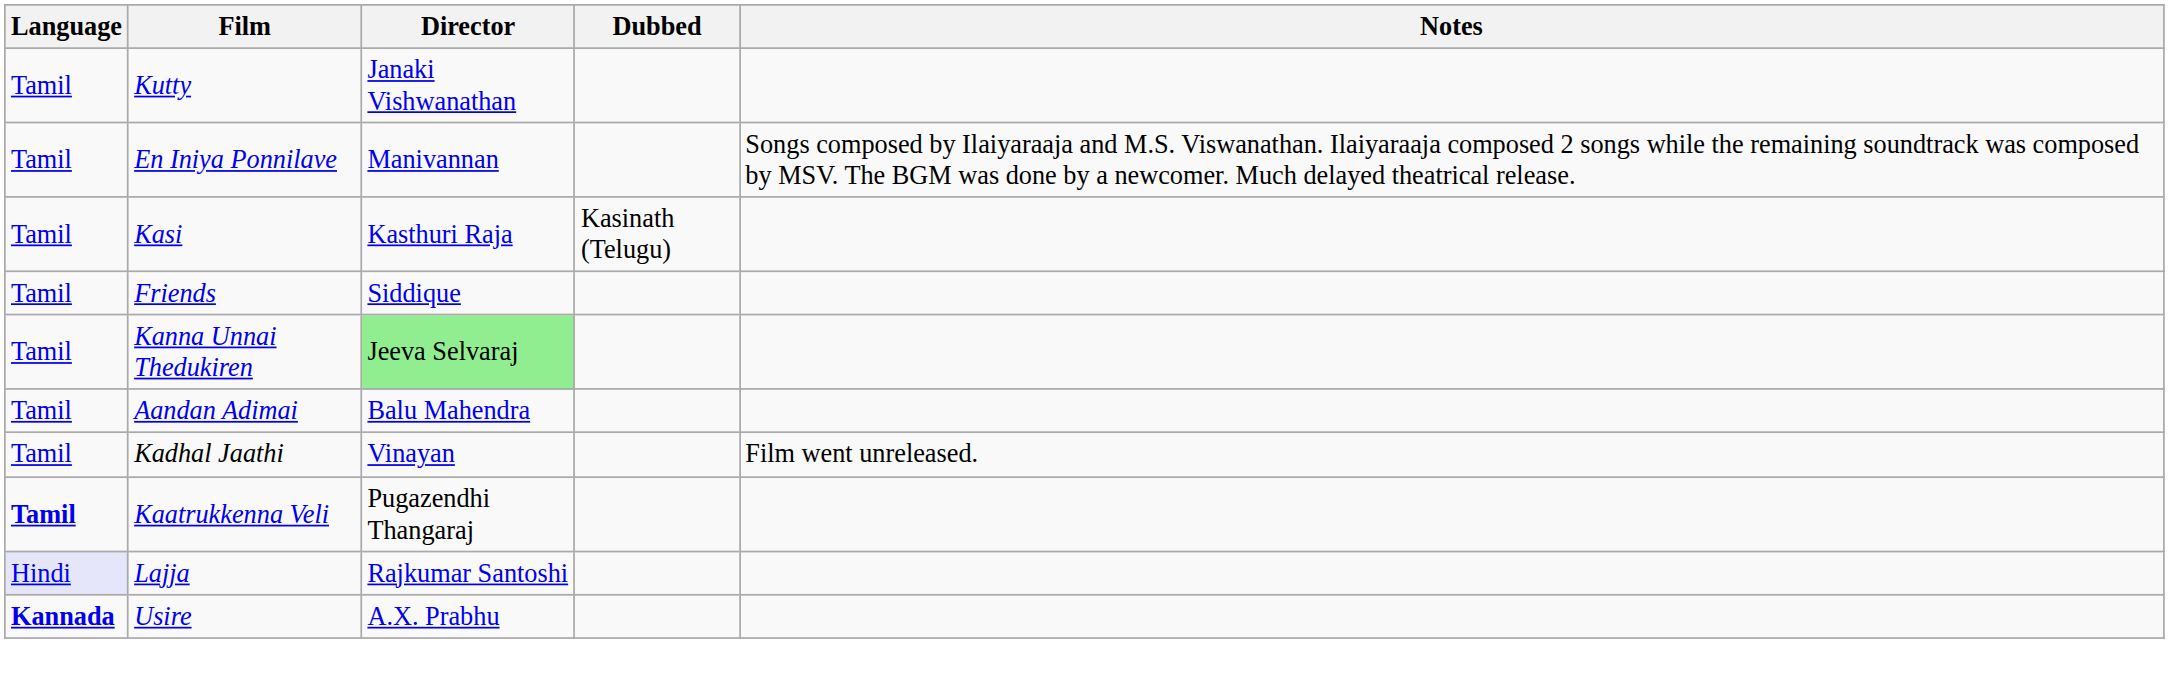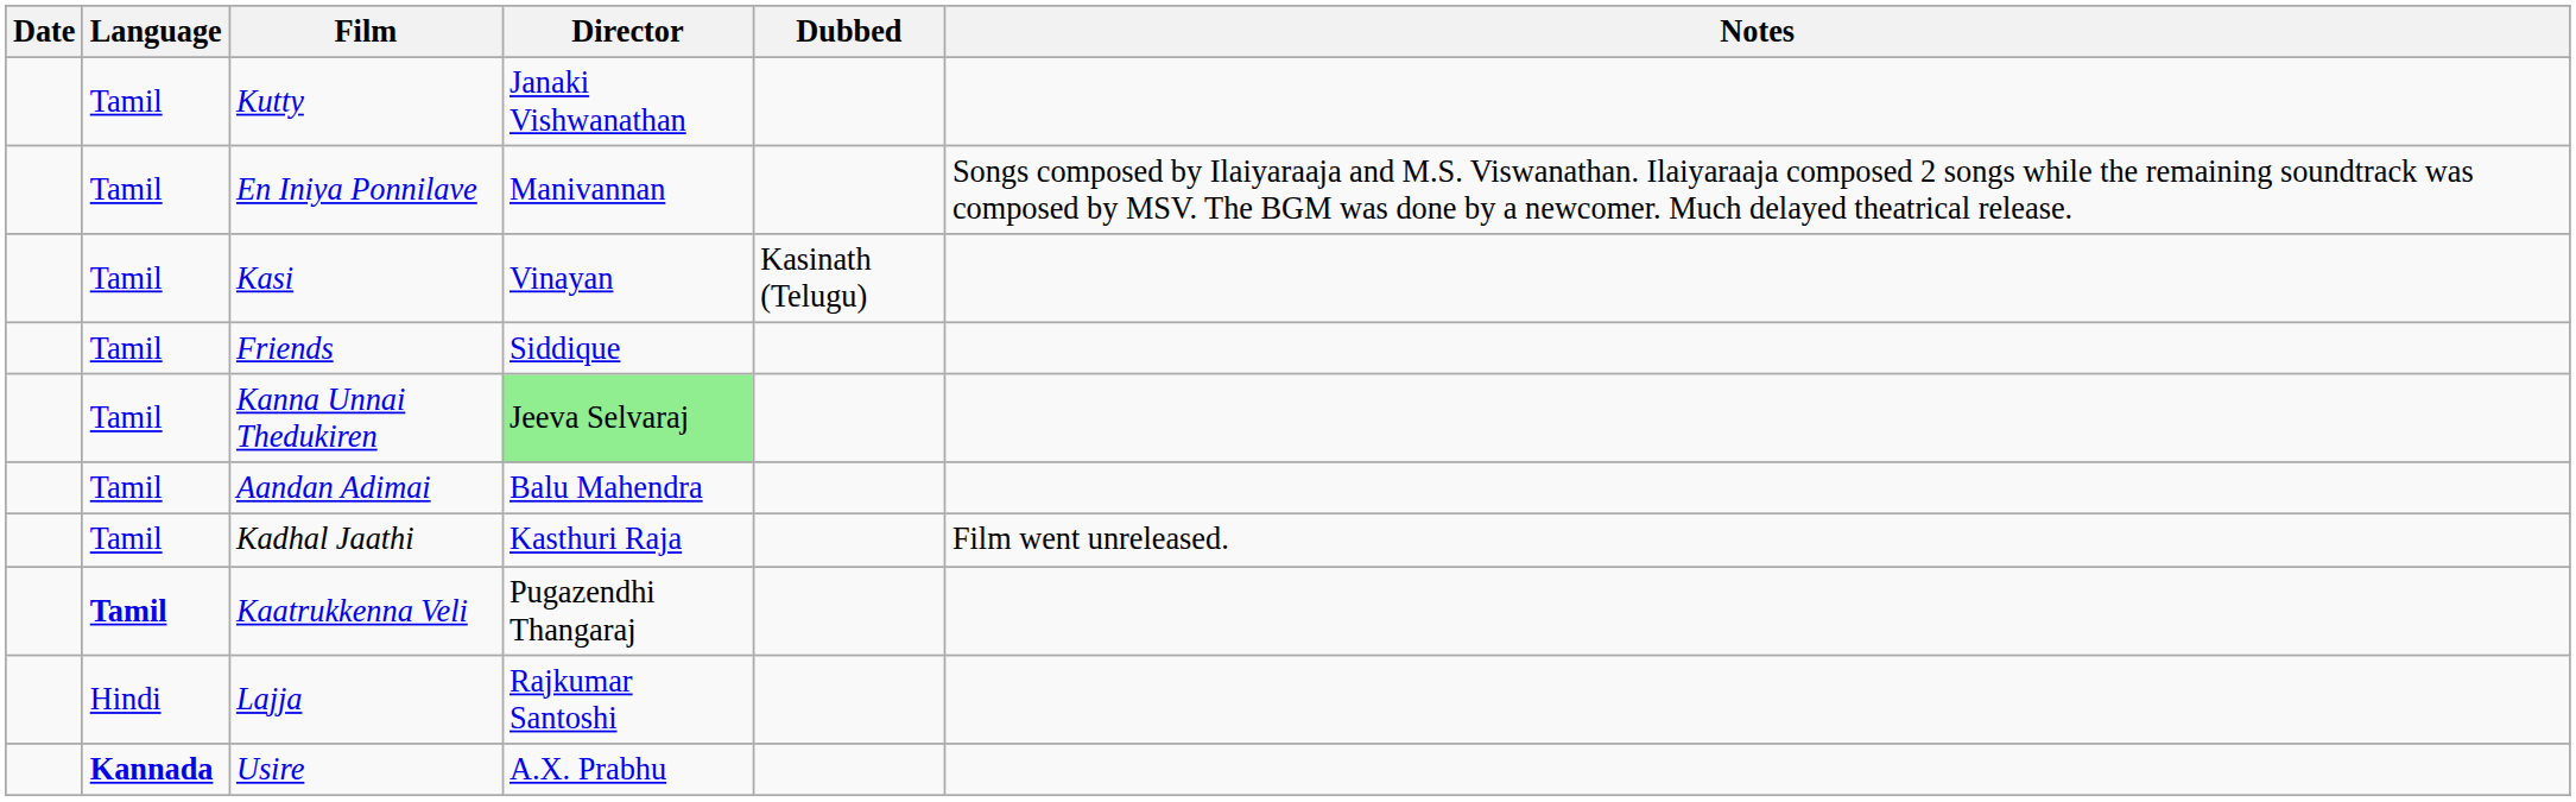+ column: Date
Kasi | Director: Kasthuri Raja -> Vinayan
Kadhal Jaathi | Director: Vinayan -> Kasthuri Raja
Lajja | Language: lavender background -> no background
